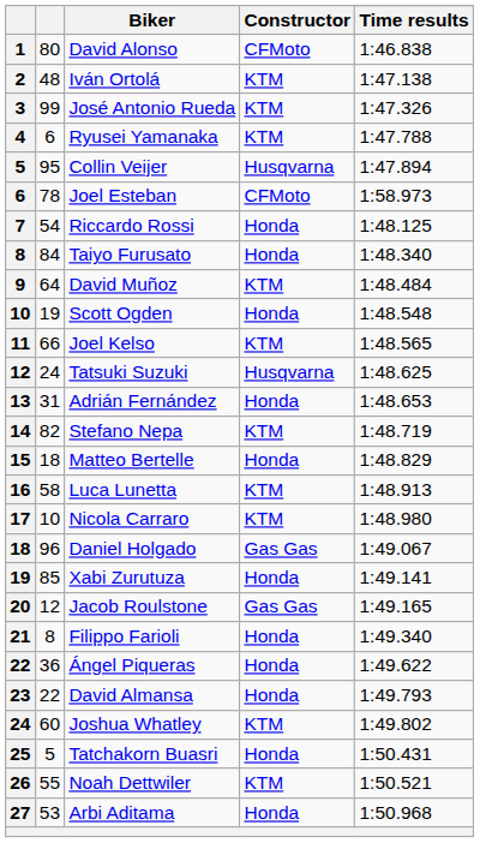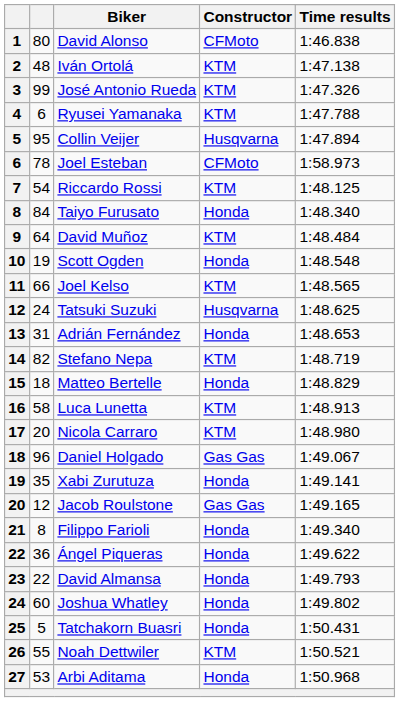Riccardo Rossi | Constructor: Honda -> KTM
Nicola Carraro | column 2: 10 -> 20
Xabi Zurutuza | column 2: 85 -> 35
Joshua Whatley | Constructor: KTM -> Honda
